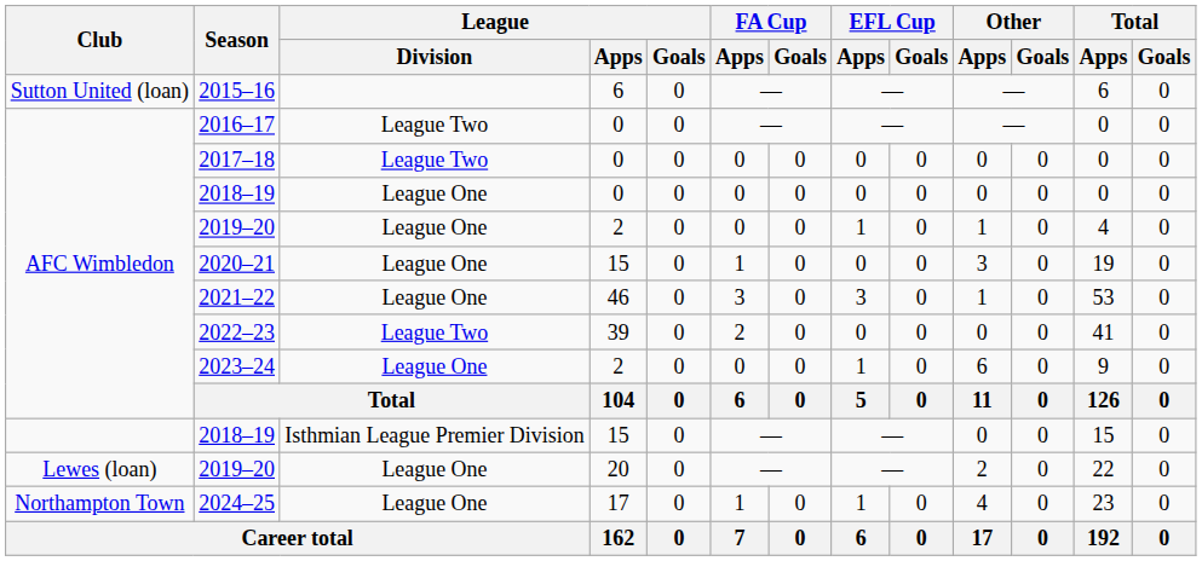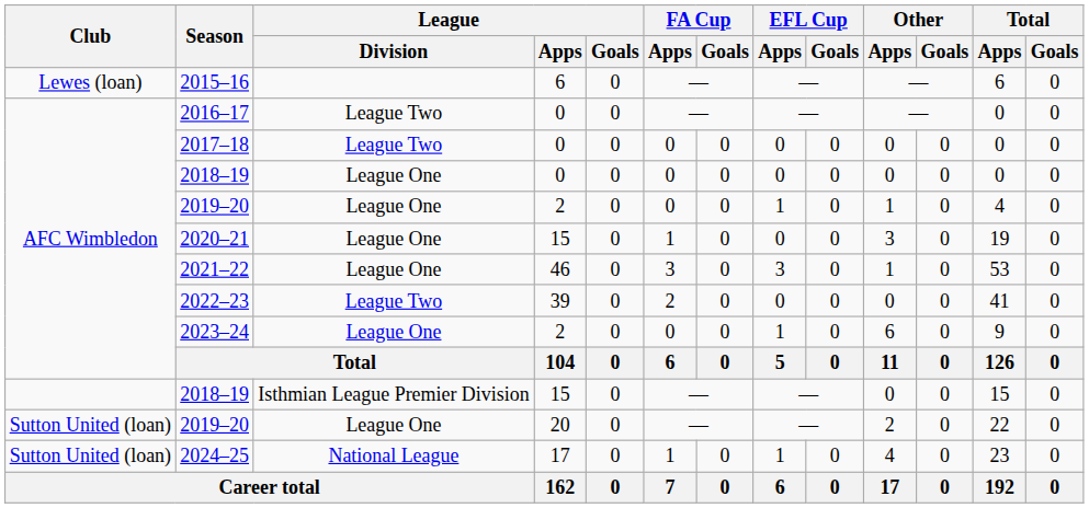2015–16 | Club: Sutton United (loan) -> Lewes (loan)
2019–20 / 20 | Club: Lewes (loan) -> Sutton United (loan)
2024–25 | Club: Northampton Town -> Sutton United (loan)
2024–25 | League / Division: League One -> National League
